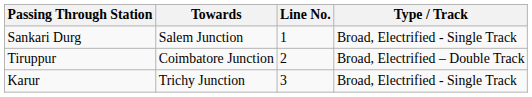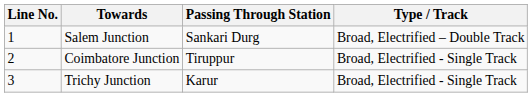columns swapped: Line No. <-> Passing Through Station
Salem Junction | Type / Track: Broad, Electrified - Single Track -> Broad, Electrified – Double Track
Coimbatore Junction | Type / Track: Broad, Electrified – Double Track -> Broad, Electrified - Single Track
